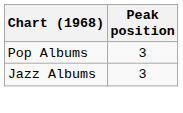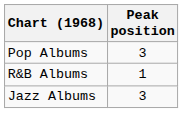+ row: R&B Albums | 1
